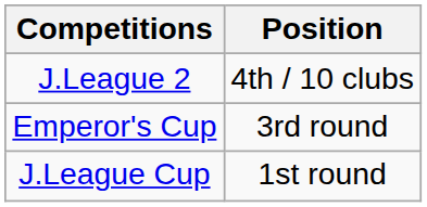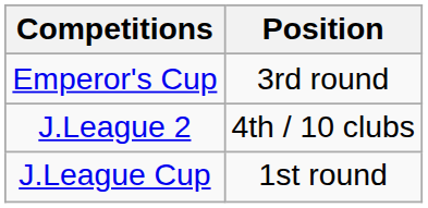rows swapped: J.League 2 <-> Emperor's Cup
